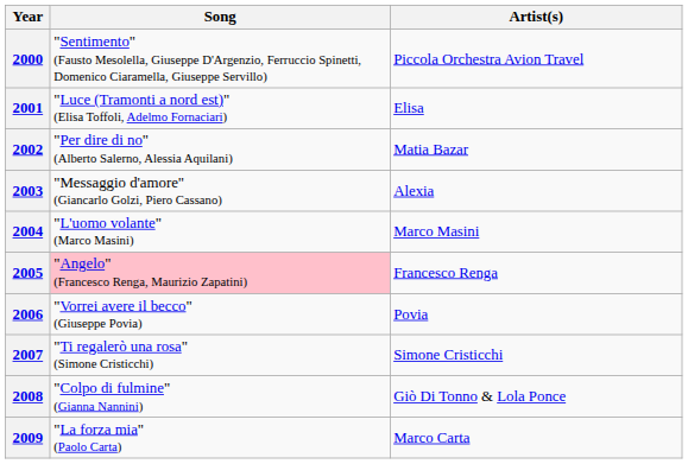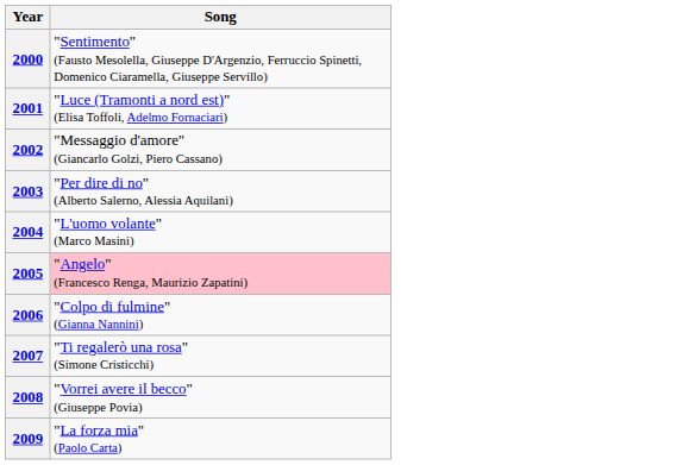- column: Artist(s) | Piccola Orchestra Avion Travel | Elisa | Matia Bazar | Alexia | Marco Masini | Francesco Renga | Povia | Simone Cristicchi | Giò Di Tonno & Lola Ponce | Marco Carta
2002 | Song: "Per dire di no" (Alberto Salerno, Alessia Aquilani) -> "Messaggio d'amore" (Giancarlo Golzi, Piero Cassano)
2003 | Song: "Messaggio d'amore" (Giancarlo Golzi, Piero Cassano) -> "Per dire di no" (Alberto Salerno, Alessia Aquilani)
2006 | Song: "Vorrei avere il becco" (Giuseppe Povia) -> "Colpo di fulmine" (Gianna Nannini)
2008 | Song: "Colpo di fulmine" (Gianna Nannini) -> "Vorrei avere il becco" (Giuseppe Povia)
